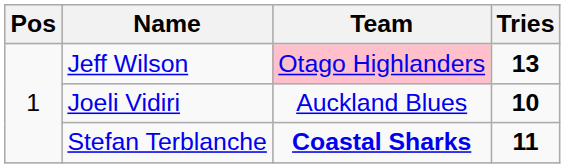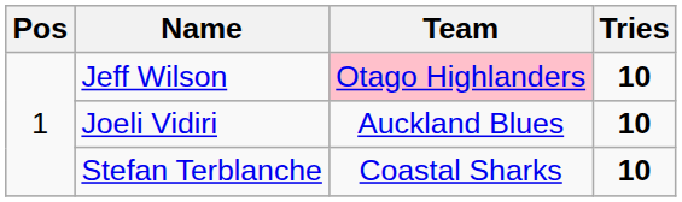Jeff Wilson | Tries: 13 -> 10
Stefan Terblanche | Team: bold -> normal
Stefan Terblanche | Tries: 11 -> 10
